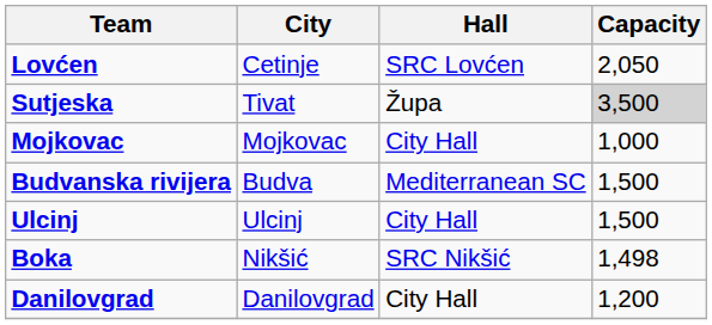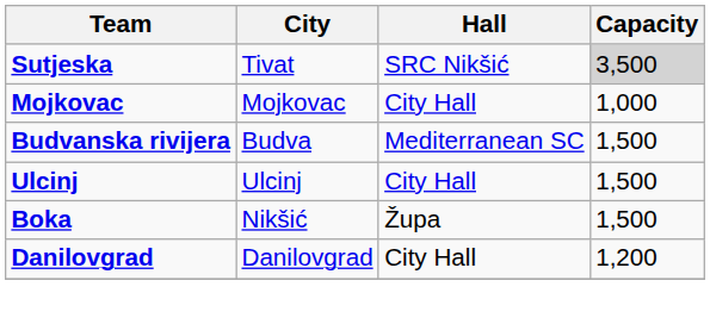- row: Lovćen | Cetinje | SRC Lovćen | 2,050
Sutjeska | Hall: Župa -> SRC Nikšić
Boka | Hall: SRC Nikšić -> Župa
Boka | Capacity: 1,498 -> 1,500
